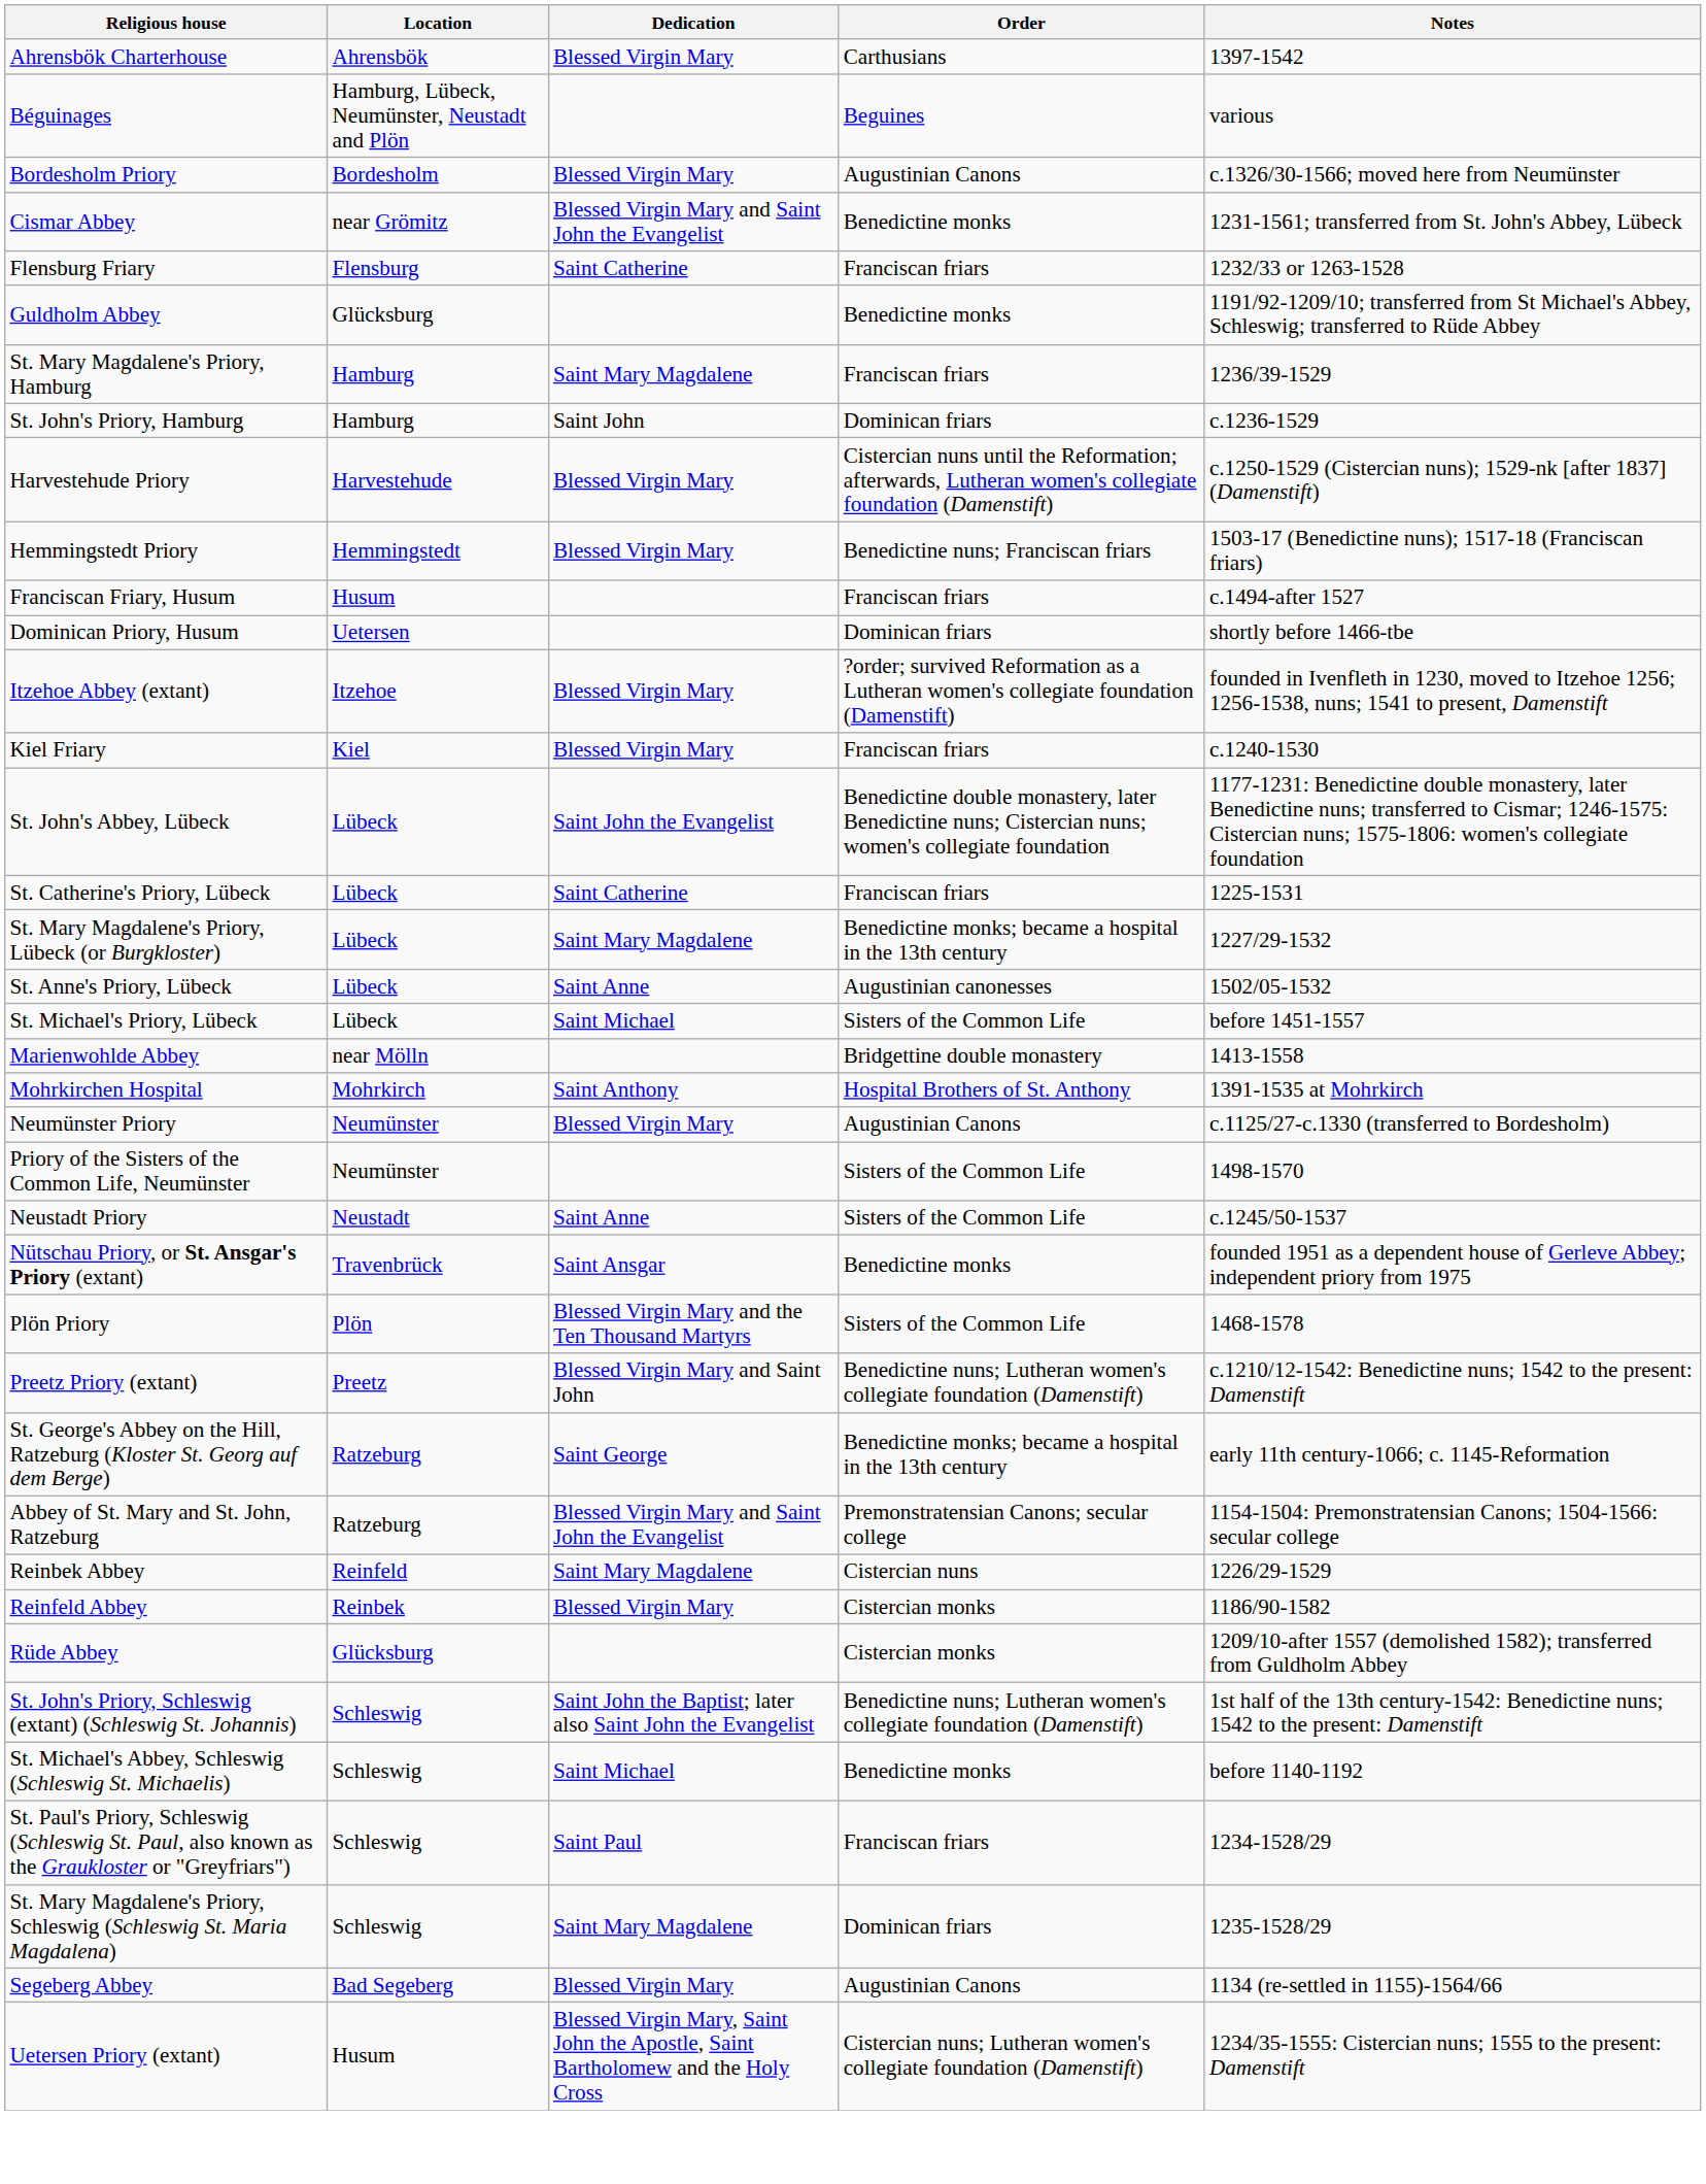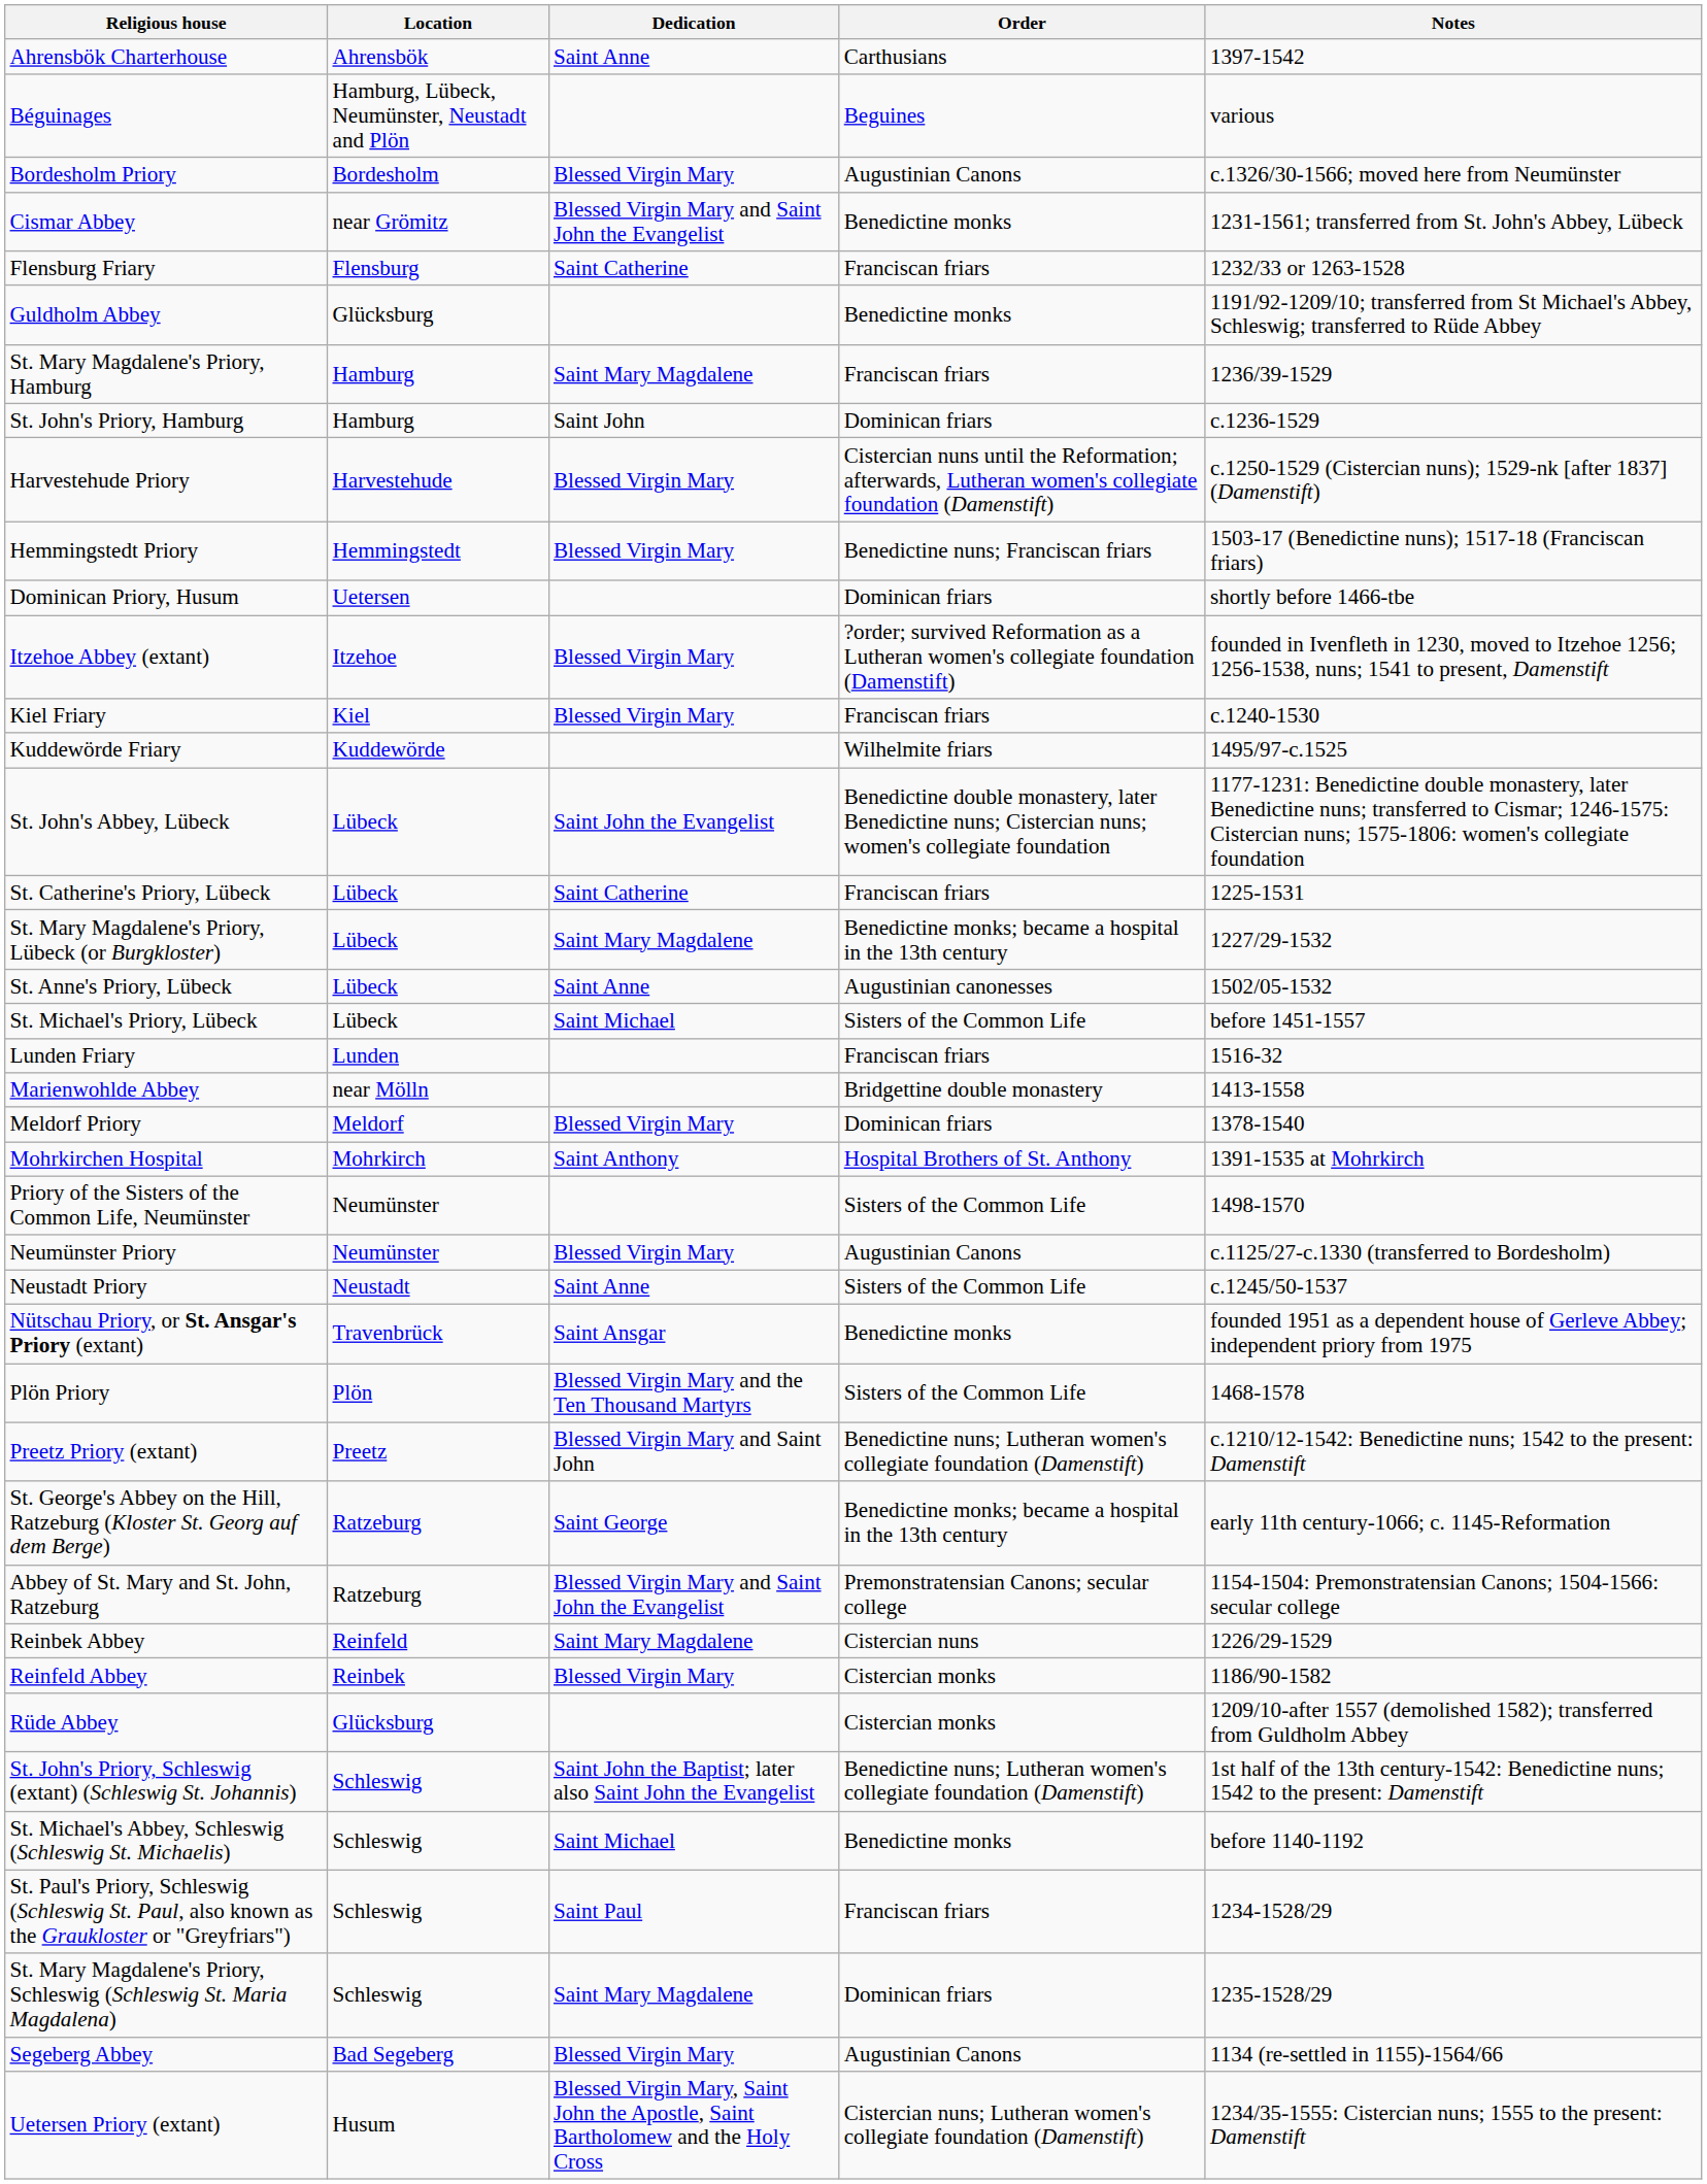Ahrensbök Charterhouse | Dedication: Blessed Virgin Mary -> Saint Anne
- row: Franciscan Friary, Husum | Husum | Franciscan friars | c.1494-after 1527
+ row: Kuddewörde Friary | Kuddewörde | Wilhelmite friars | 1495/97-c.1525
+ row: Lunden Friary | Lunden | Franciscan friars | 1516-32
+ row: Meldorf Priory | Meldorf | Blessed Virgin Mary | Dominican friars | 1378-1540
rows swapped: Neumünster Priory <-> Priory of the Sisters of the Common Life, Neumünster
